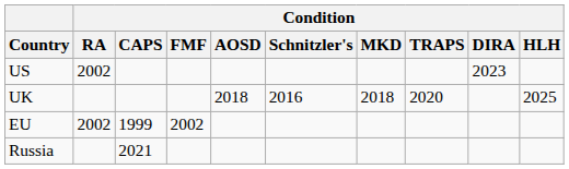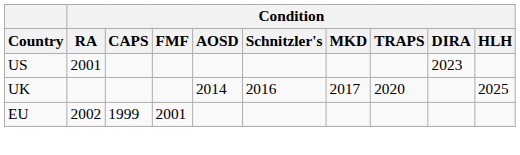US | Condition / RA: 2002 -> 2001
UK | Condition / AOSD: 2018 -> 2014
UK | Condition / MKD: 2018 -> 2017
EU | Condition / FMF: 2002 -> 2001
- row: Russia | 2021
